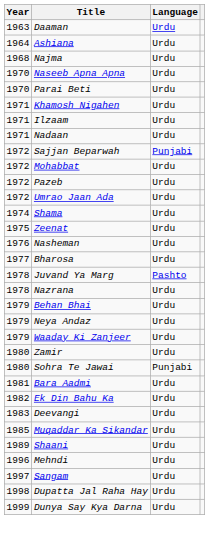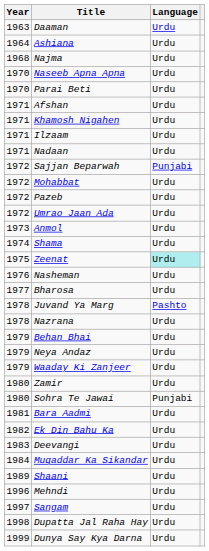+ row: 1971 | Afshan | Urdu
+ row: 1973 | Anmol | Urdu
Zeenat | Language: no background -> paleturquoise background
Muqaddar Ka Sikandar | Year: 1985 -> 1984
